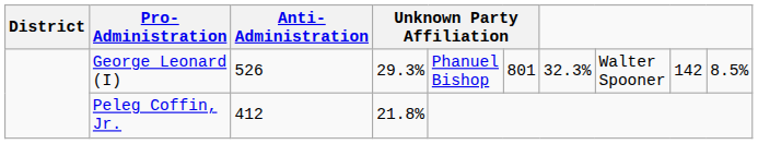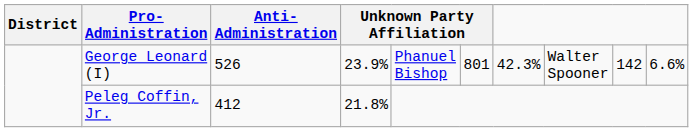George Leonard (I) | column 4: 29.3% -> 23.9%
George Leonard (I) | column 7: 32.3% -> 42.3%
George Leonard (I) | column 10: 8.5% -> 6.6%
